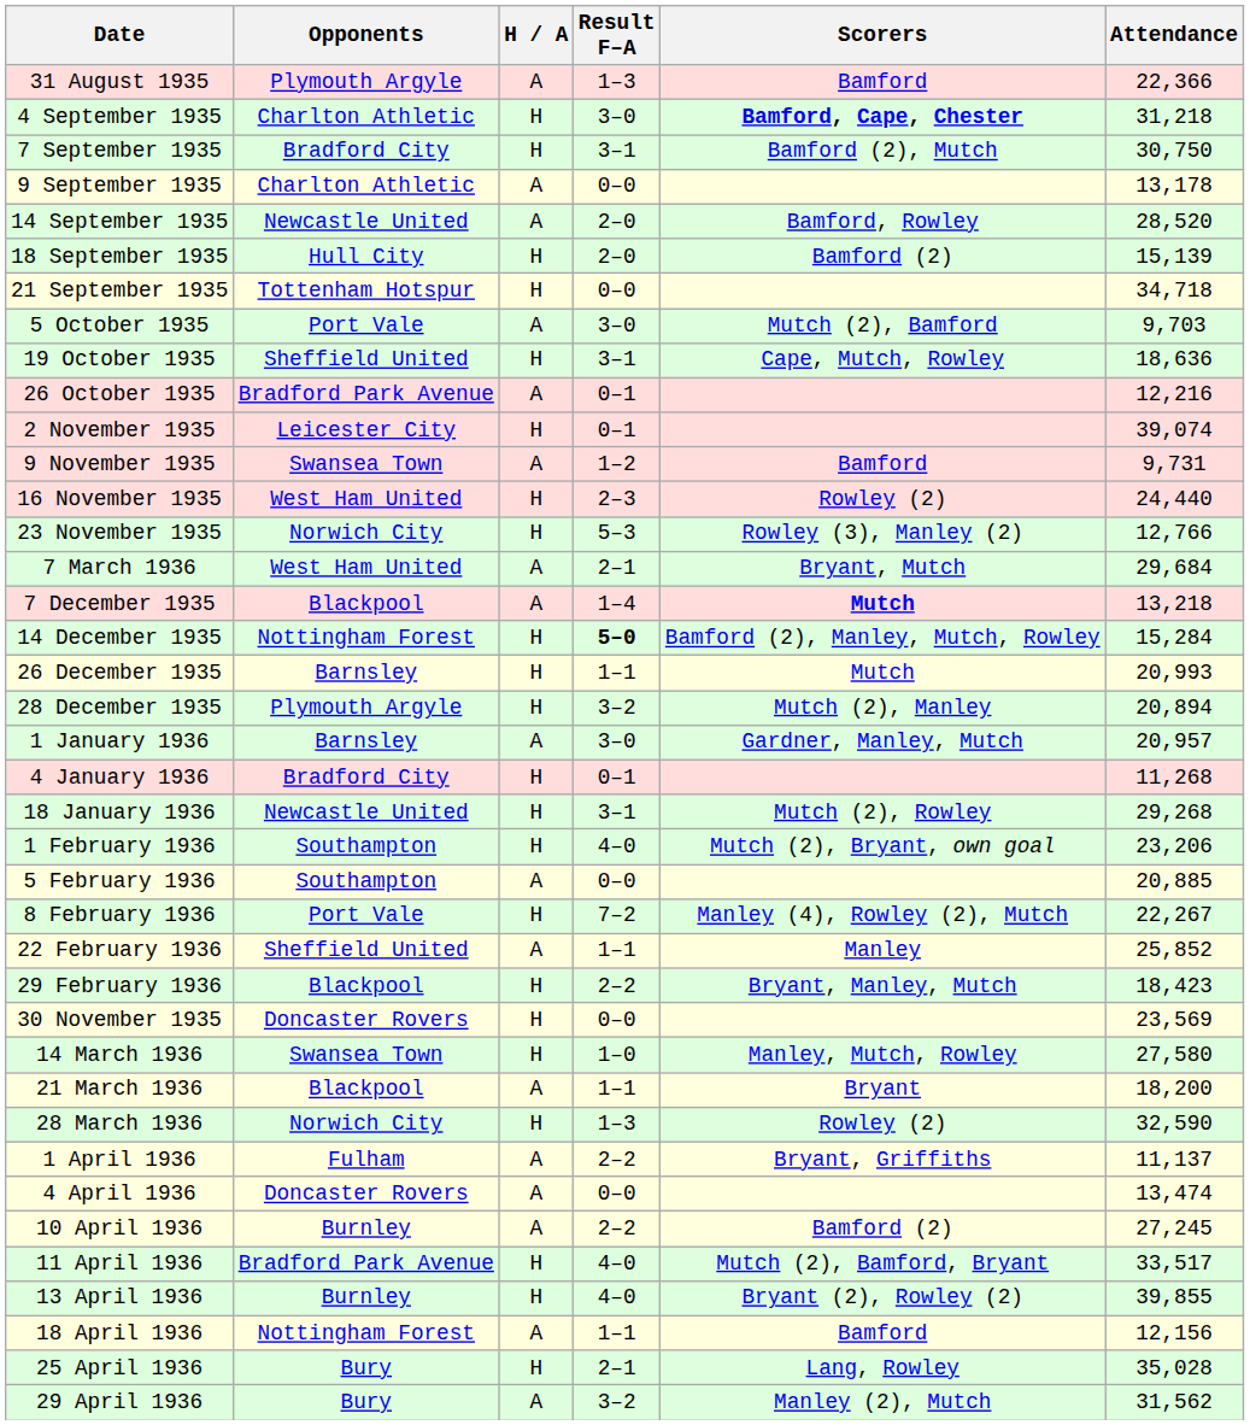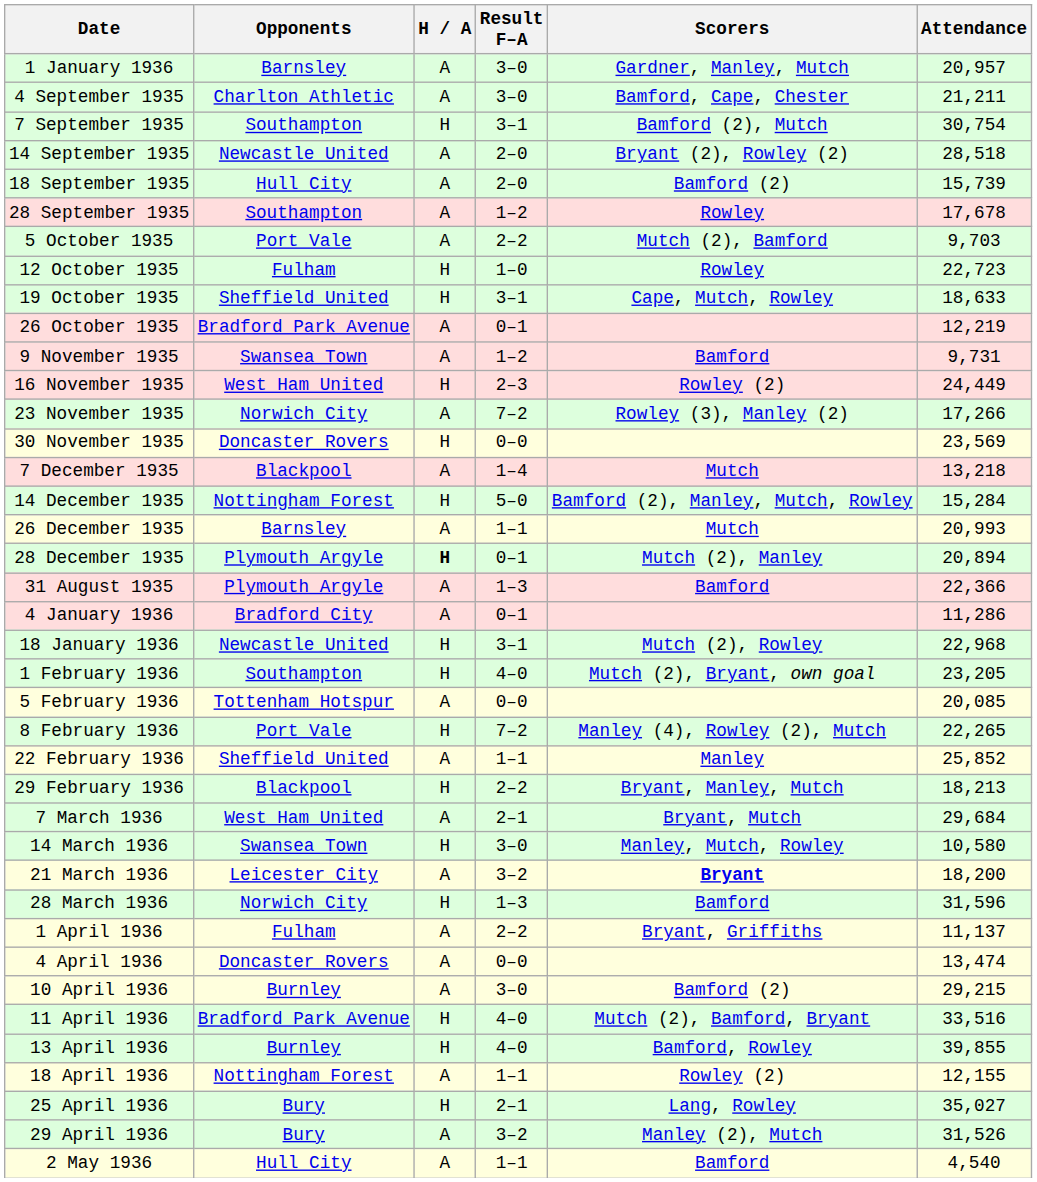rows swapped: 31 August 1935 <-> 1 January 1936
4 September 1935 | H / A: H -> A
4 September 1935 | Scorers: bold -> normal
4 September 1935 | Attendance: 31,218 -> 21,211
7 September 1935 | Opponents: Bradford City -> Southampton
7 September 1935 | Attendance: 30,750 -> 30,754
- row: 9 September 1935 | Charlton Athletic | A | 0–0 | 13,178
14 September 1935 | Scorers: Bamford, Rowley -> Bryant (2), Rowley (2)
14 September 1935 | Attendance: 28,520 -> 28,518
18 September 1935 | H / A: H -> A
18 September 1935 | Attendance: 15,139 -> 15,739
- row: 21 September 1935 | Tottenham Hotspur | H | 0–0 | 34,718
+ row: 28 September 1935 | Southampton | A | 1–2 | Rowley | 17,678
5 October 1935 | Result F–A: 3–0 -> 2–2
+ row: 12 October 1935 | Fulham | H | 1–0 | Rowley | 22,723
19 October 1935 | Attendance: 18,636 -> 18,633
26 October 1935 | Attendance: 12,216 -> 12,219
- row: 2 November 1935 | Leicester City | H | 0–1 | 39,074
16 November 1935 | Attendance: 24,440 -> 24,449
23 November 1935 | H / A: H -> A
23 November 1935 | Result F–A: 5–3 -> 7–2
23 November 1935 | Attendance: 12,766 -> 17,266
rows swapped: 30 November 1935 <-> 7 March 1936
7 December 1935 | Scorers: bold -> normal
14 December 1935 | Result F–A: bold -> normal
26 December 1935 | H / A: H -> A
28 December 1935 | H / A: normal -> bold
28 December 1935 | Result F–A: 3–2 -> 0–1
4 January 1936 | H / A: H -> A
4 January 1936 | Attendance: 11,268 -> 11,286
18 January 1936 | Attendance: 29,268 -> 22,968
1 February 1936 | Attendance: 23,206 -> 23,205
5 February 1936 | Opponents: Southampton -> Tottenham Hotspur
5 February 1936 | Attendance: 20,885 -> 20,085
8 February 1936 | Attendance: 22,267 -> 22,265
29 February 1936 | Attendance: 18,423 -> 18,213
14 March 1936 | Result F–A: 1–0 -> 3–0
14 March 1936 | Attendance: 27,580 -> 10,580
21 March 1936 | Opponents: Blackpool -> Leicester City
21 March 1936 | Result F–A: 1–1 -> 3–2
21 March 1936 | Scorers: normal -> bold
28 March 1936 | Scorers: Rowley (2) -> Bamford
28 March 1936 | Attendance: 32,590 -> 31,596
10 April 1936 | Result F–A: 2–2 -> 3–0
10 April 1936 | Attendance: 27,245 -> 29,215
11 April 1936 | Attendance: 33,517 -> 33,516
13 April 1936 | Scorers: Bryant (2), Rowley (2) -> Bamford, Rowley
18 April 1936 | Scorers: Bamford -> Rowley (2)
18 April 1936 | Attendance: 12,156 -> 12,155
25 April 1936 | Attendance: 35,028 -> 35,027
29 April 1936 | Attendance: 31,562 -> 31,526
+ row: 2 May 1936 | Hull City | A | 1–1 | Bamford | 4,540
